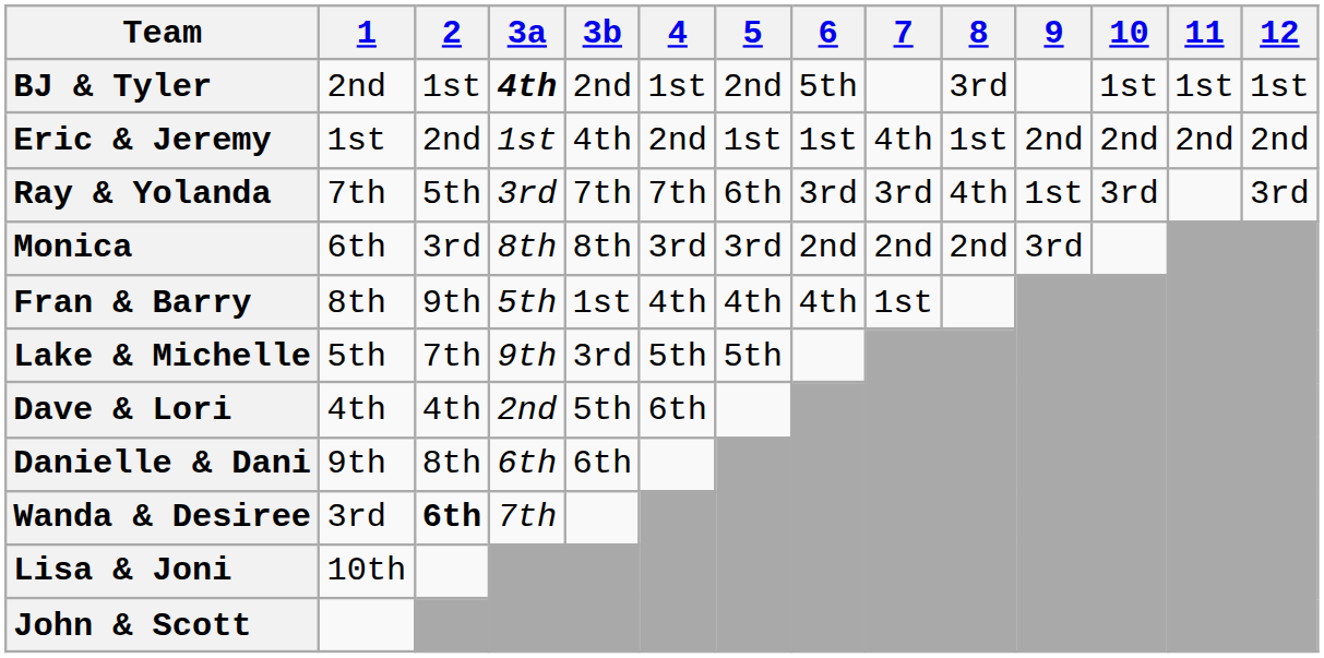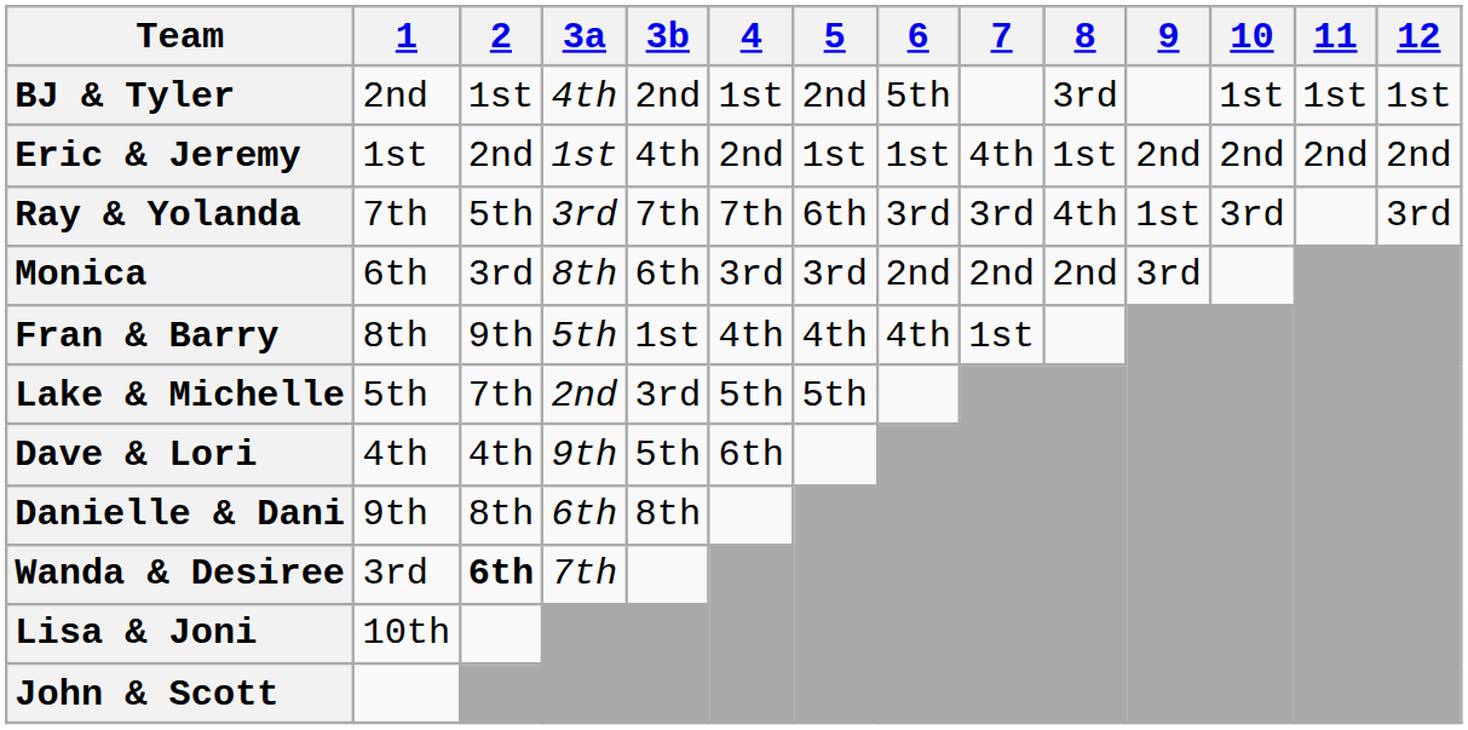BJ & Tyler | 3a: bold -> normal
Monica | 3b: 8th -> 6th
Lake & Michelle | 3a: 9th -> 2nd
Dave & Lori | 3a: 2nd -> 9th
Danielle & Dani | 3b: 6th -> 8th
